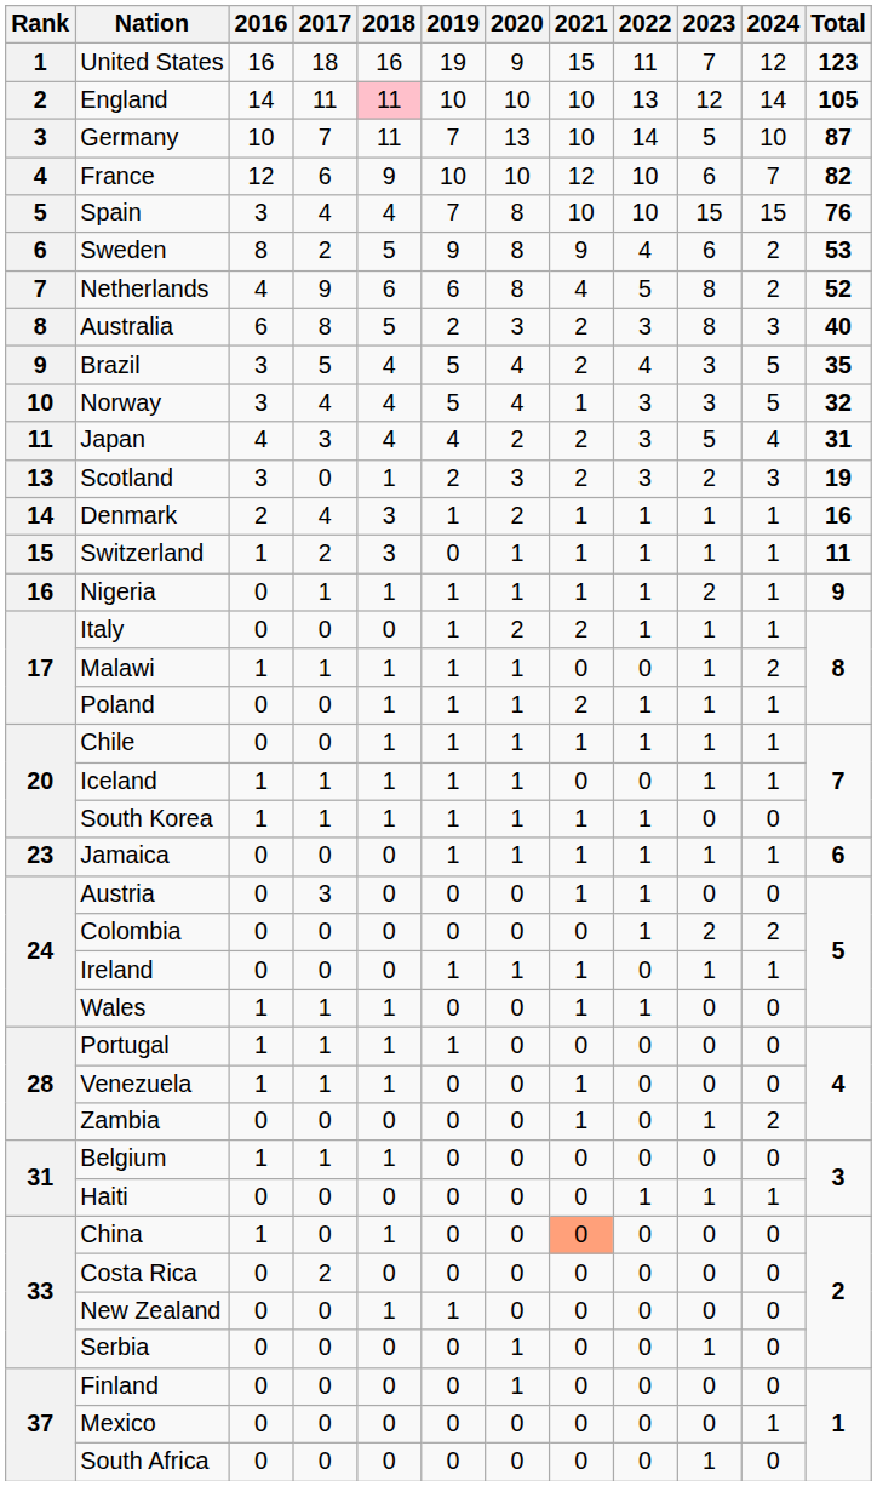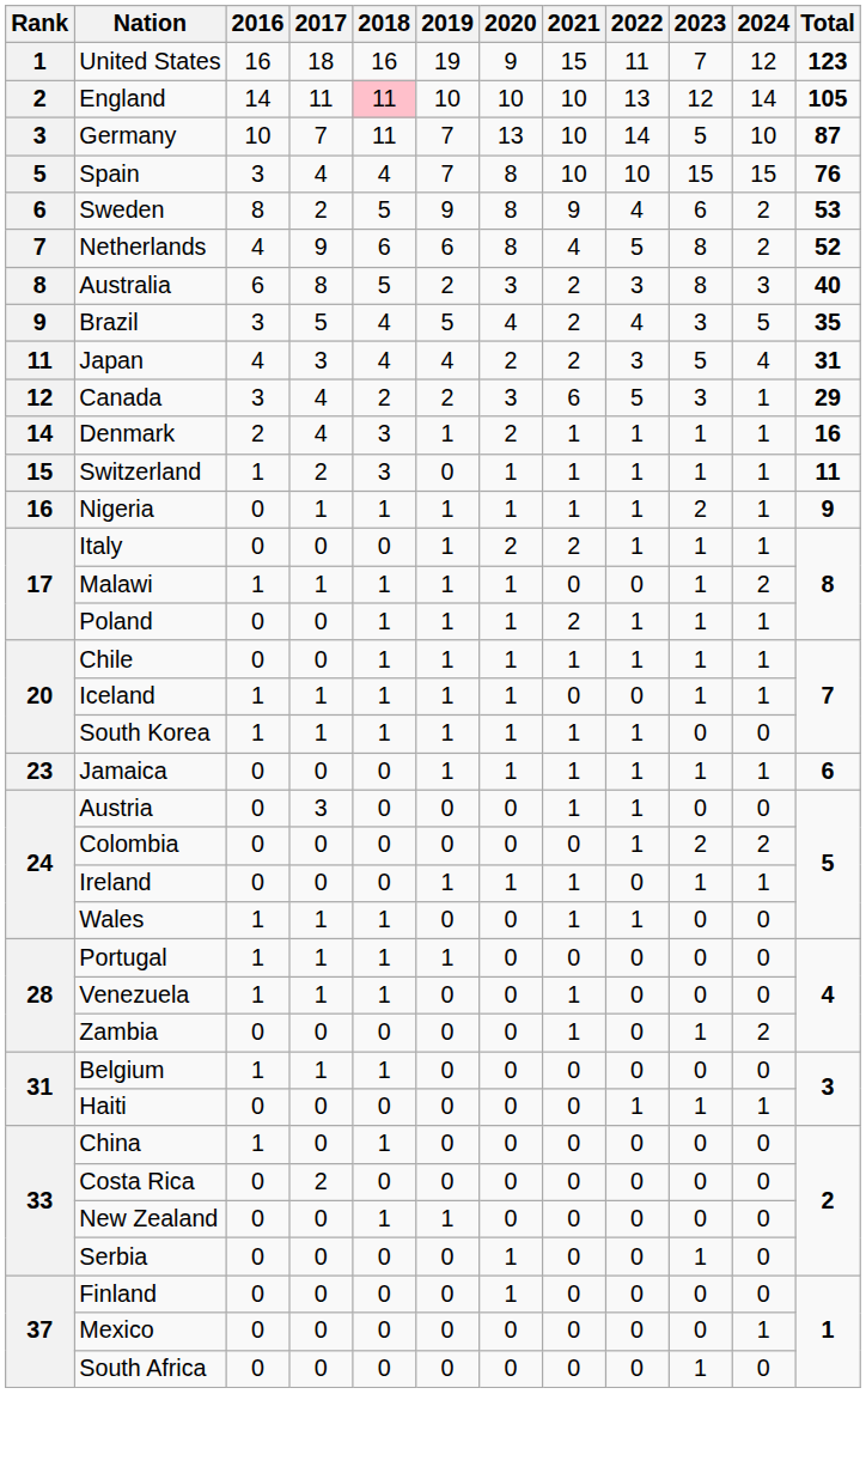- row: 4 | France | 12 | 6 | 9 | 10 | 10 | 12 | 10 | 6 | 7 | 82
- row: 10 | Norway | 3 | 4 | 4 | 5 | 4 | 1 | 3 | 3 | 5 | 32
+ row: 12 | Canada | 3 | 4 | 2 | 2 | 3 | 6 | 5 | 3 | 1 | 29
- row: 13 | Scotland | 3 | 0 | 1 | 2 | 3 | 2 | 3 | 2 | 3 | 19
China | 2021: lightsalmon background -> no background
